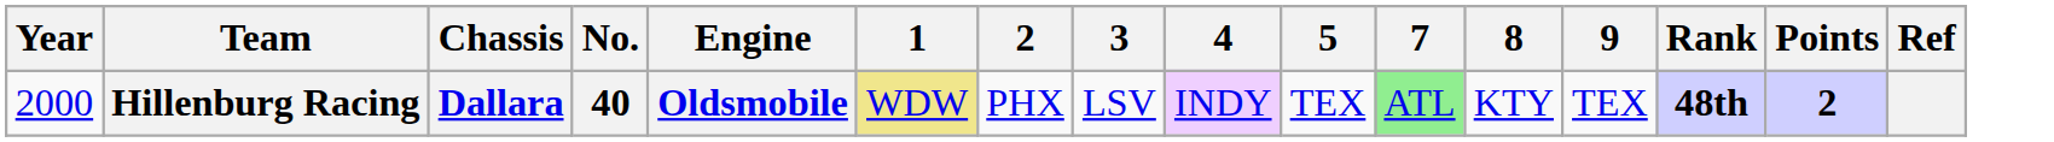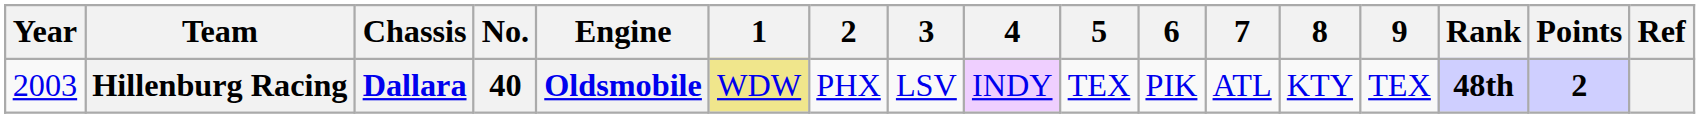+ column: 6 | PIK
Hillenburg Racing | Year: 2000 -> 2003
Hillenburg Racing | 7: lightgreen background -> no background
